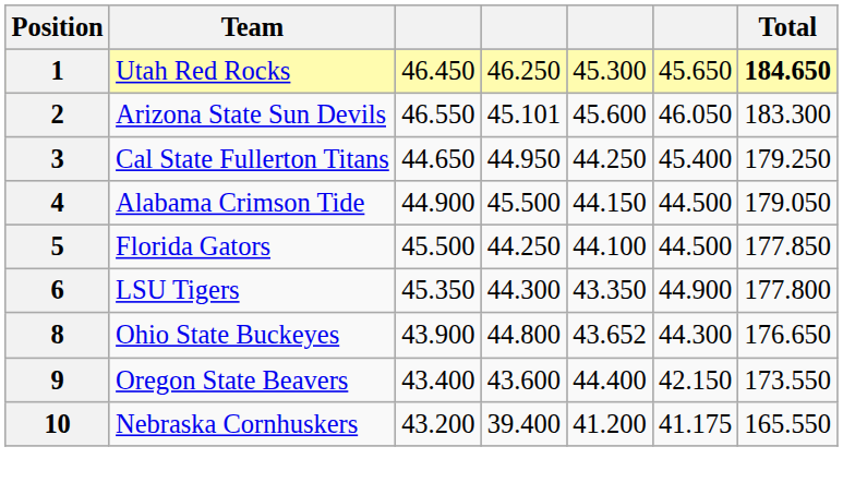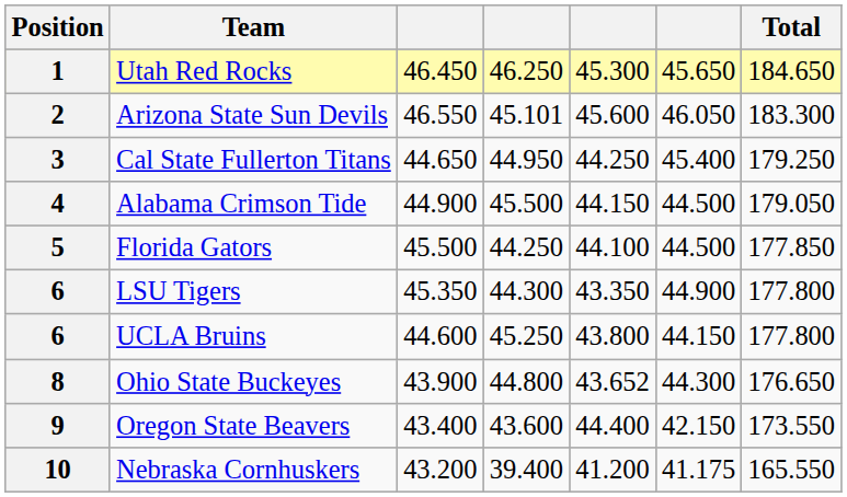1 | Total: bold -> normal
+ row: 6 | UCLA Bruins | 44.600 | 45.250 | 43.800 | 44.150 | 177.800
